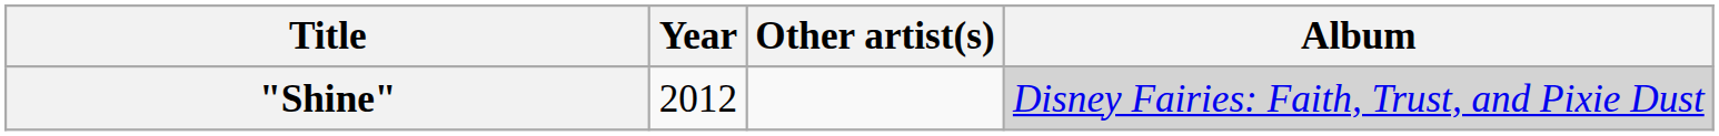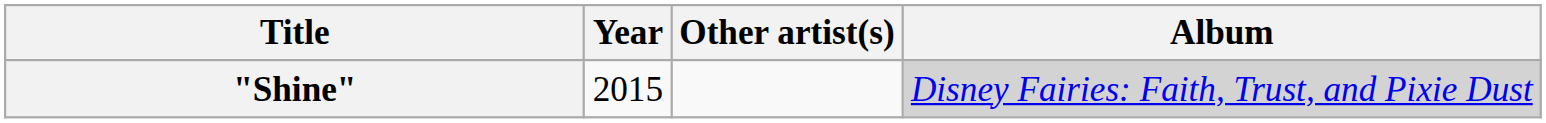"Shine" | Year: 2012 -> 2015
